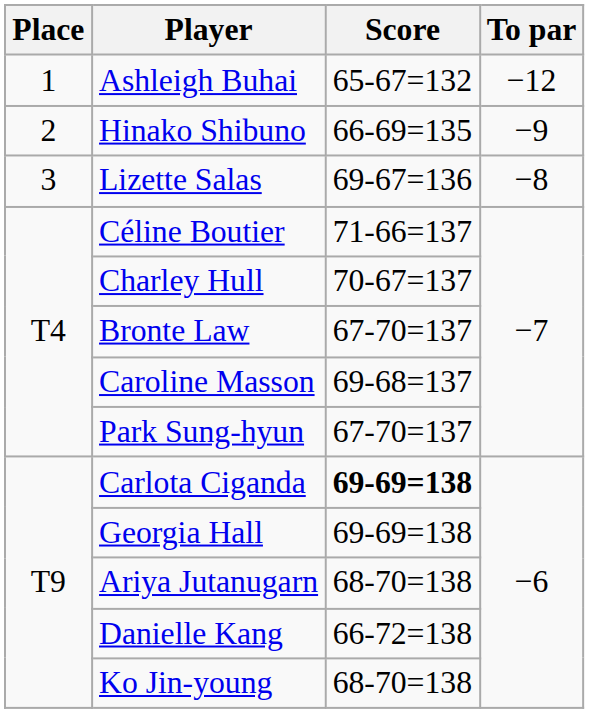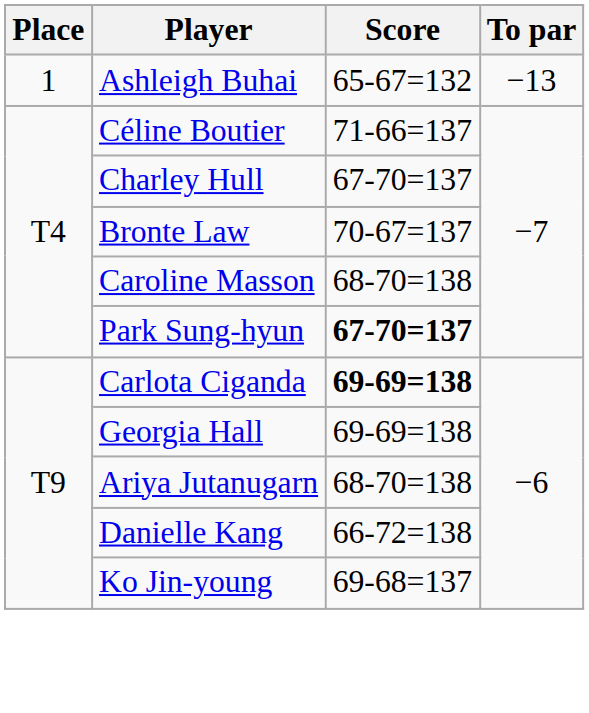Ashleigh Buhai | To par: −12 -> −13
- row: 2 | Hinako Shibuno | 66-69=135 | −9
- row: 3 | Lizette Salas | 69-67=136 | −8
Charley Hull | Score: 70-67=137 -> 67-70=137
Bronte Law | Score: 67-70=137 -> 70-67=137
Caroline Masson | Score: 69-68=137 -> 68-70=138
Park Sung-hyun | Score: normal -> bold
Ko Jin-young | Score: 68-70=138 -> 69-68=137
